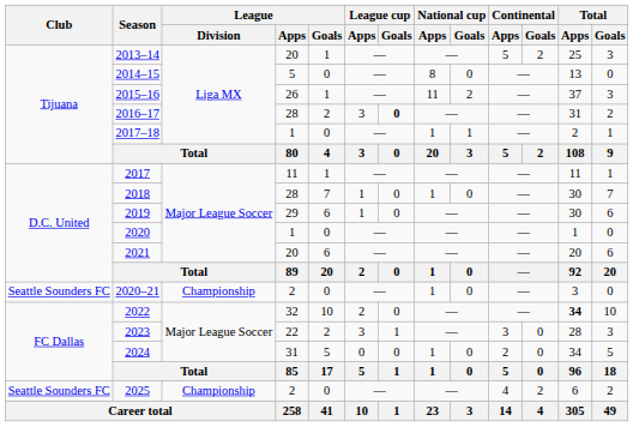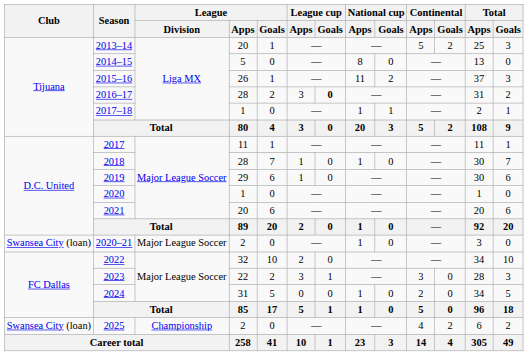2020–21 | Club: Seattle Sounders FC -> Swansea City (loan)
2020–21 | League / Division: Championship -> Major League Soccer
2022 | Total / Apps: bold -> normal
2025 | Club: Seattle Sounders FC -> Swansea City (loan)
